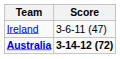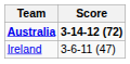rows swapped: Ireland <-> Australia
